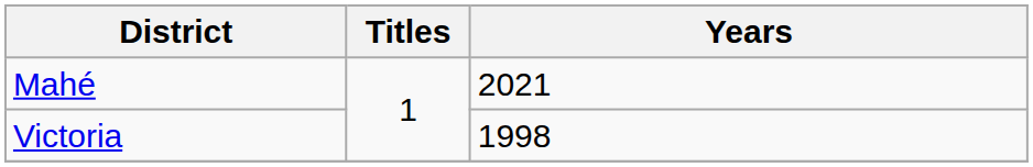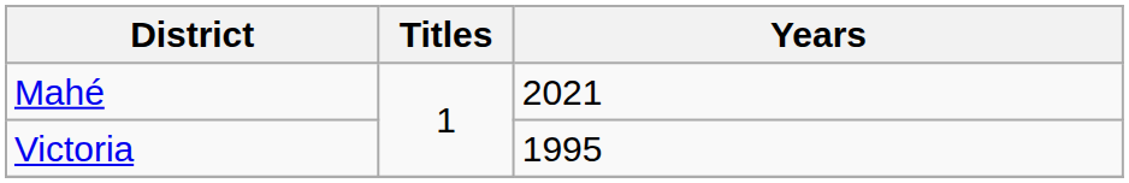Victoria | Years: 1998 -> 1995
